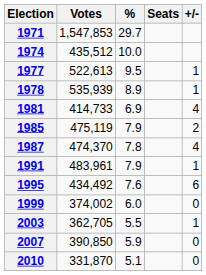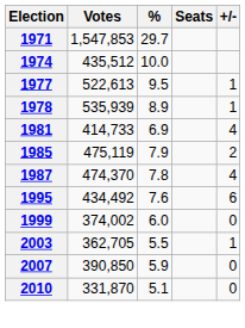- row: 1991 | 483,961 | 7.9 | 1
